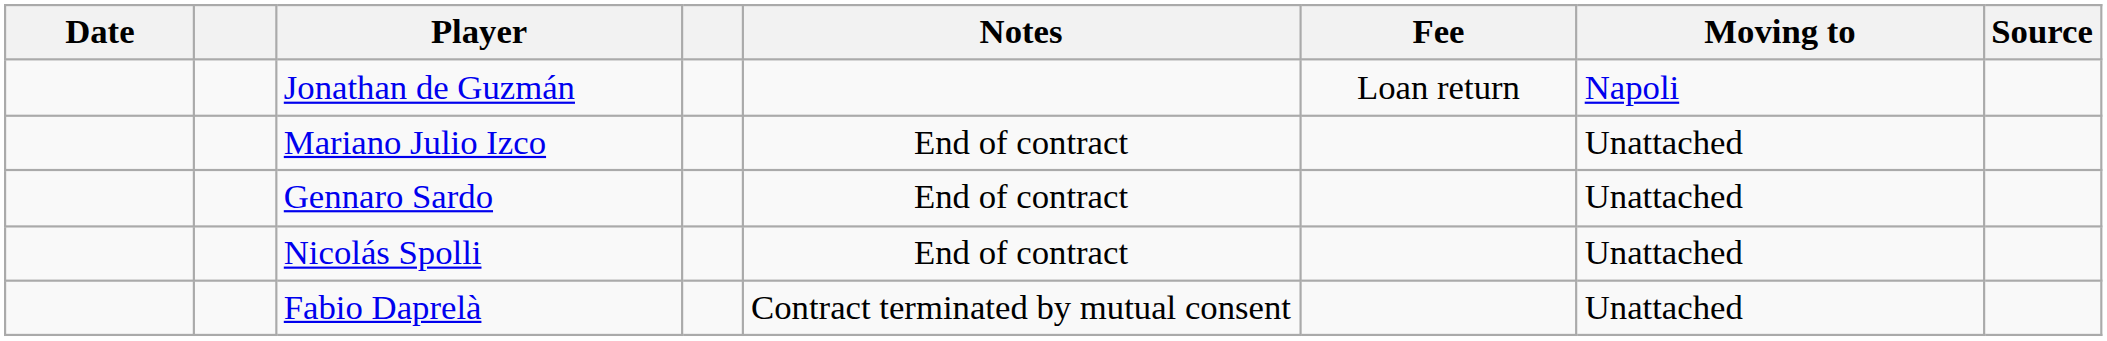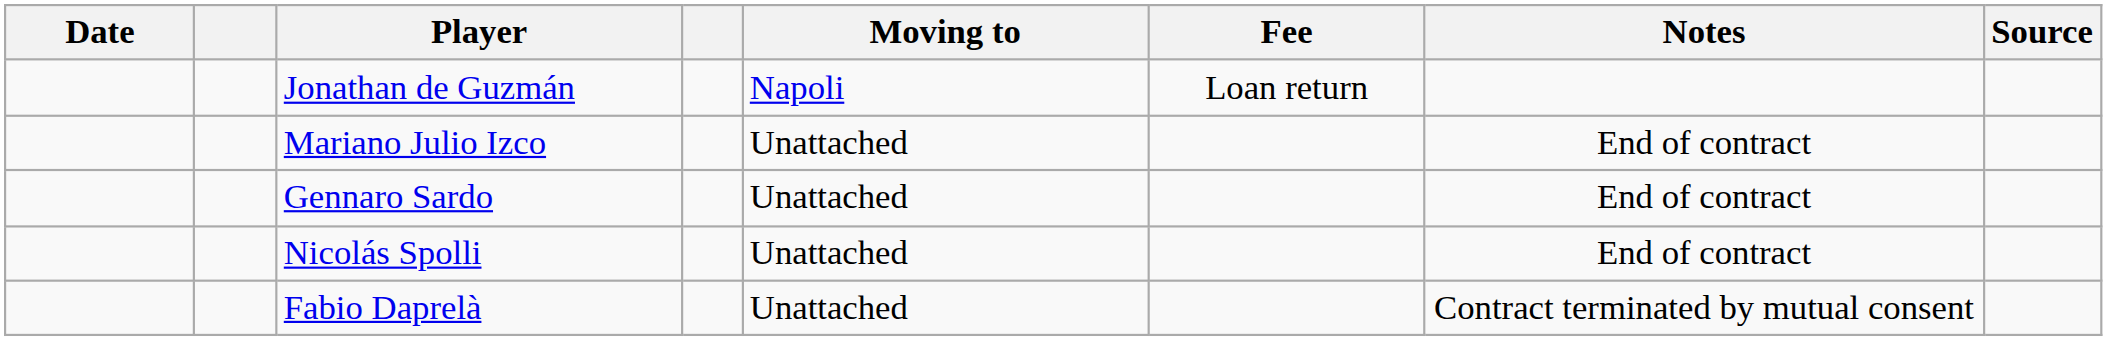columns swapped: Moving to <-> Notes
